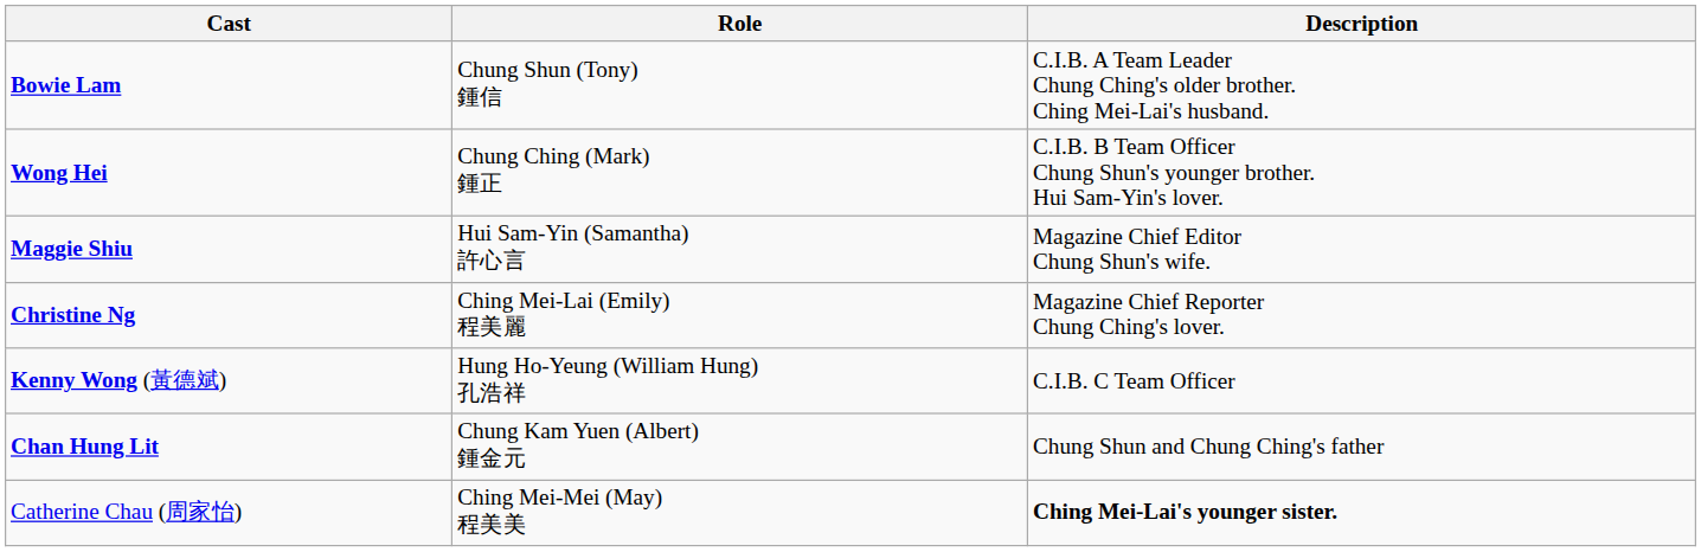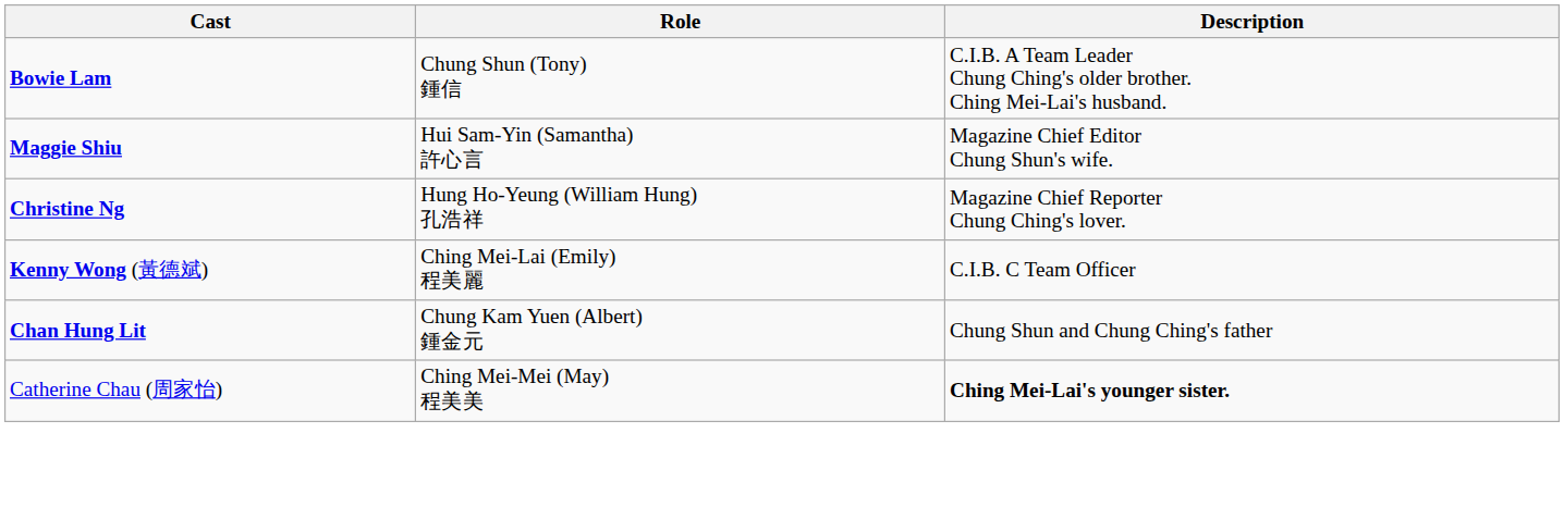- row: Wong Hei | Chung Ching (Mark) 鍾正 | C.I.B. B Team Officer Chung Shun's younger brother. Hui Sam-Yin's lover.
Christine Ng | Role: Ching Mei-Lai (Emily) 程美麗 -> Hung Ho-Yeung (William Hung) 孔浩祥
Kenny Wong (黃德斌) | Role: Hung Ho-Yeung (William Hung) 孔浩祥 -> Ching Mei-Lai (Emily) 程美麗
